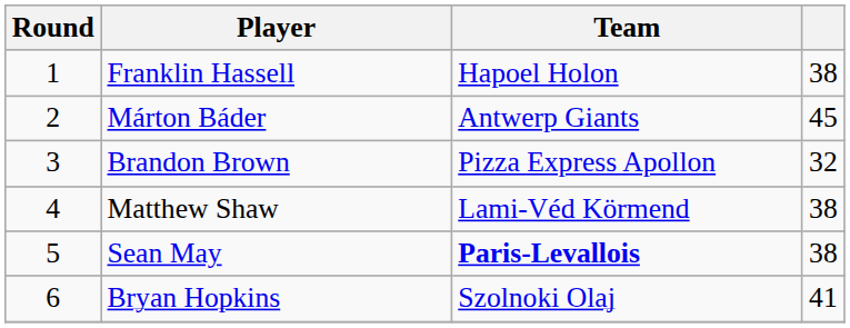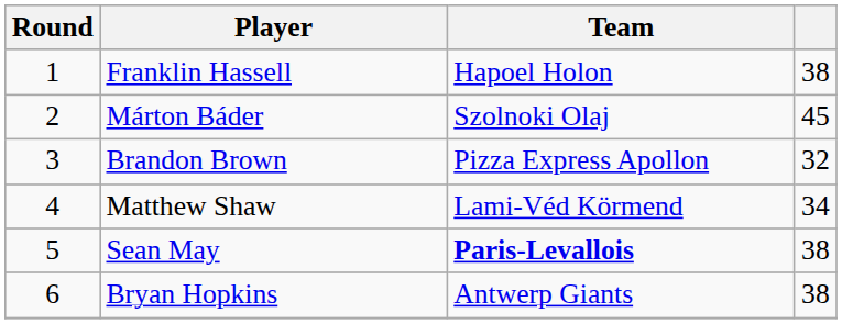Márton Báder | Team: Antwerp Giants -> Szolnoki Olaj
Matthew Shaw | column 4: 38 -> 34
Bryan Hopkins | Team: Szolnoki Olaj -> Antwerp Giants
Bryan Hopkins | column 4: 41 -> 38
